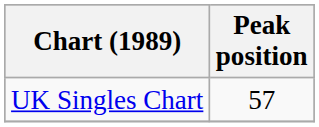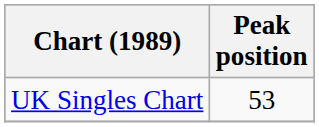UK Singles Chart | Peak position: 57 -> 53
